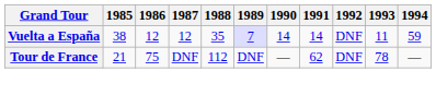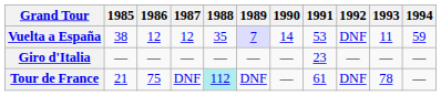Vuelta a España | 1991: 14 -> 53
+ row: Giro d'Italia | — | — | — | — | — | — | 23 | — | — | —
Tour de France | 1988: no background -> paleturquoise background
Tour de France | 1991: 62 -> 61
